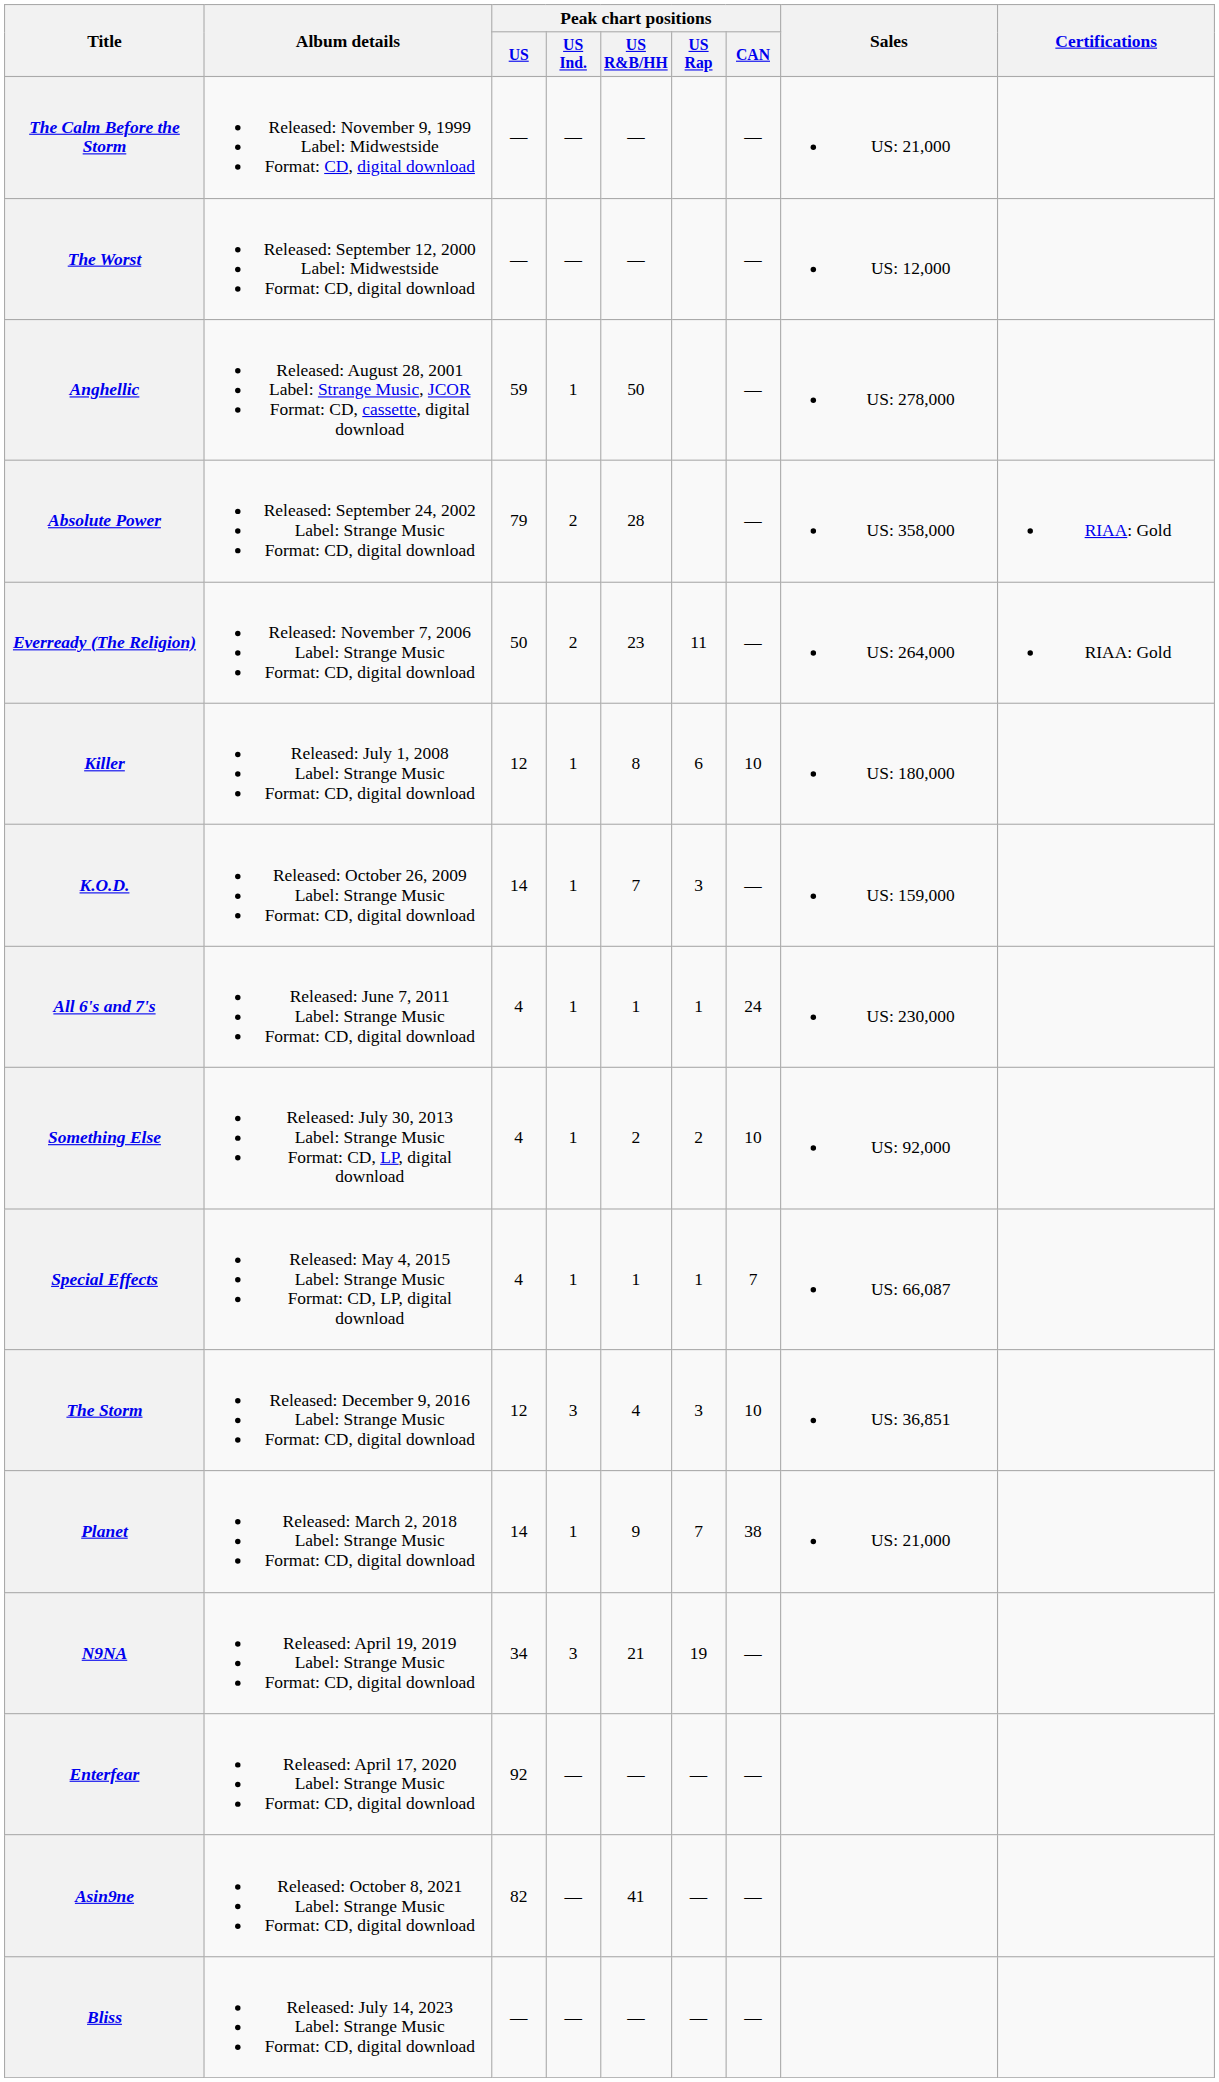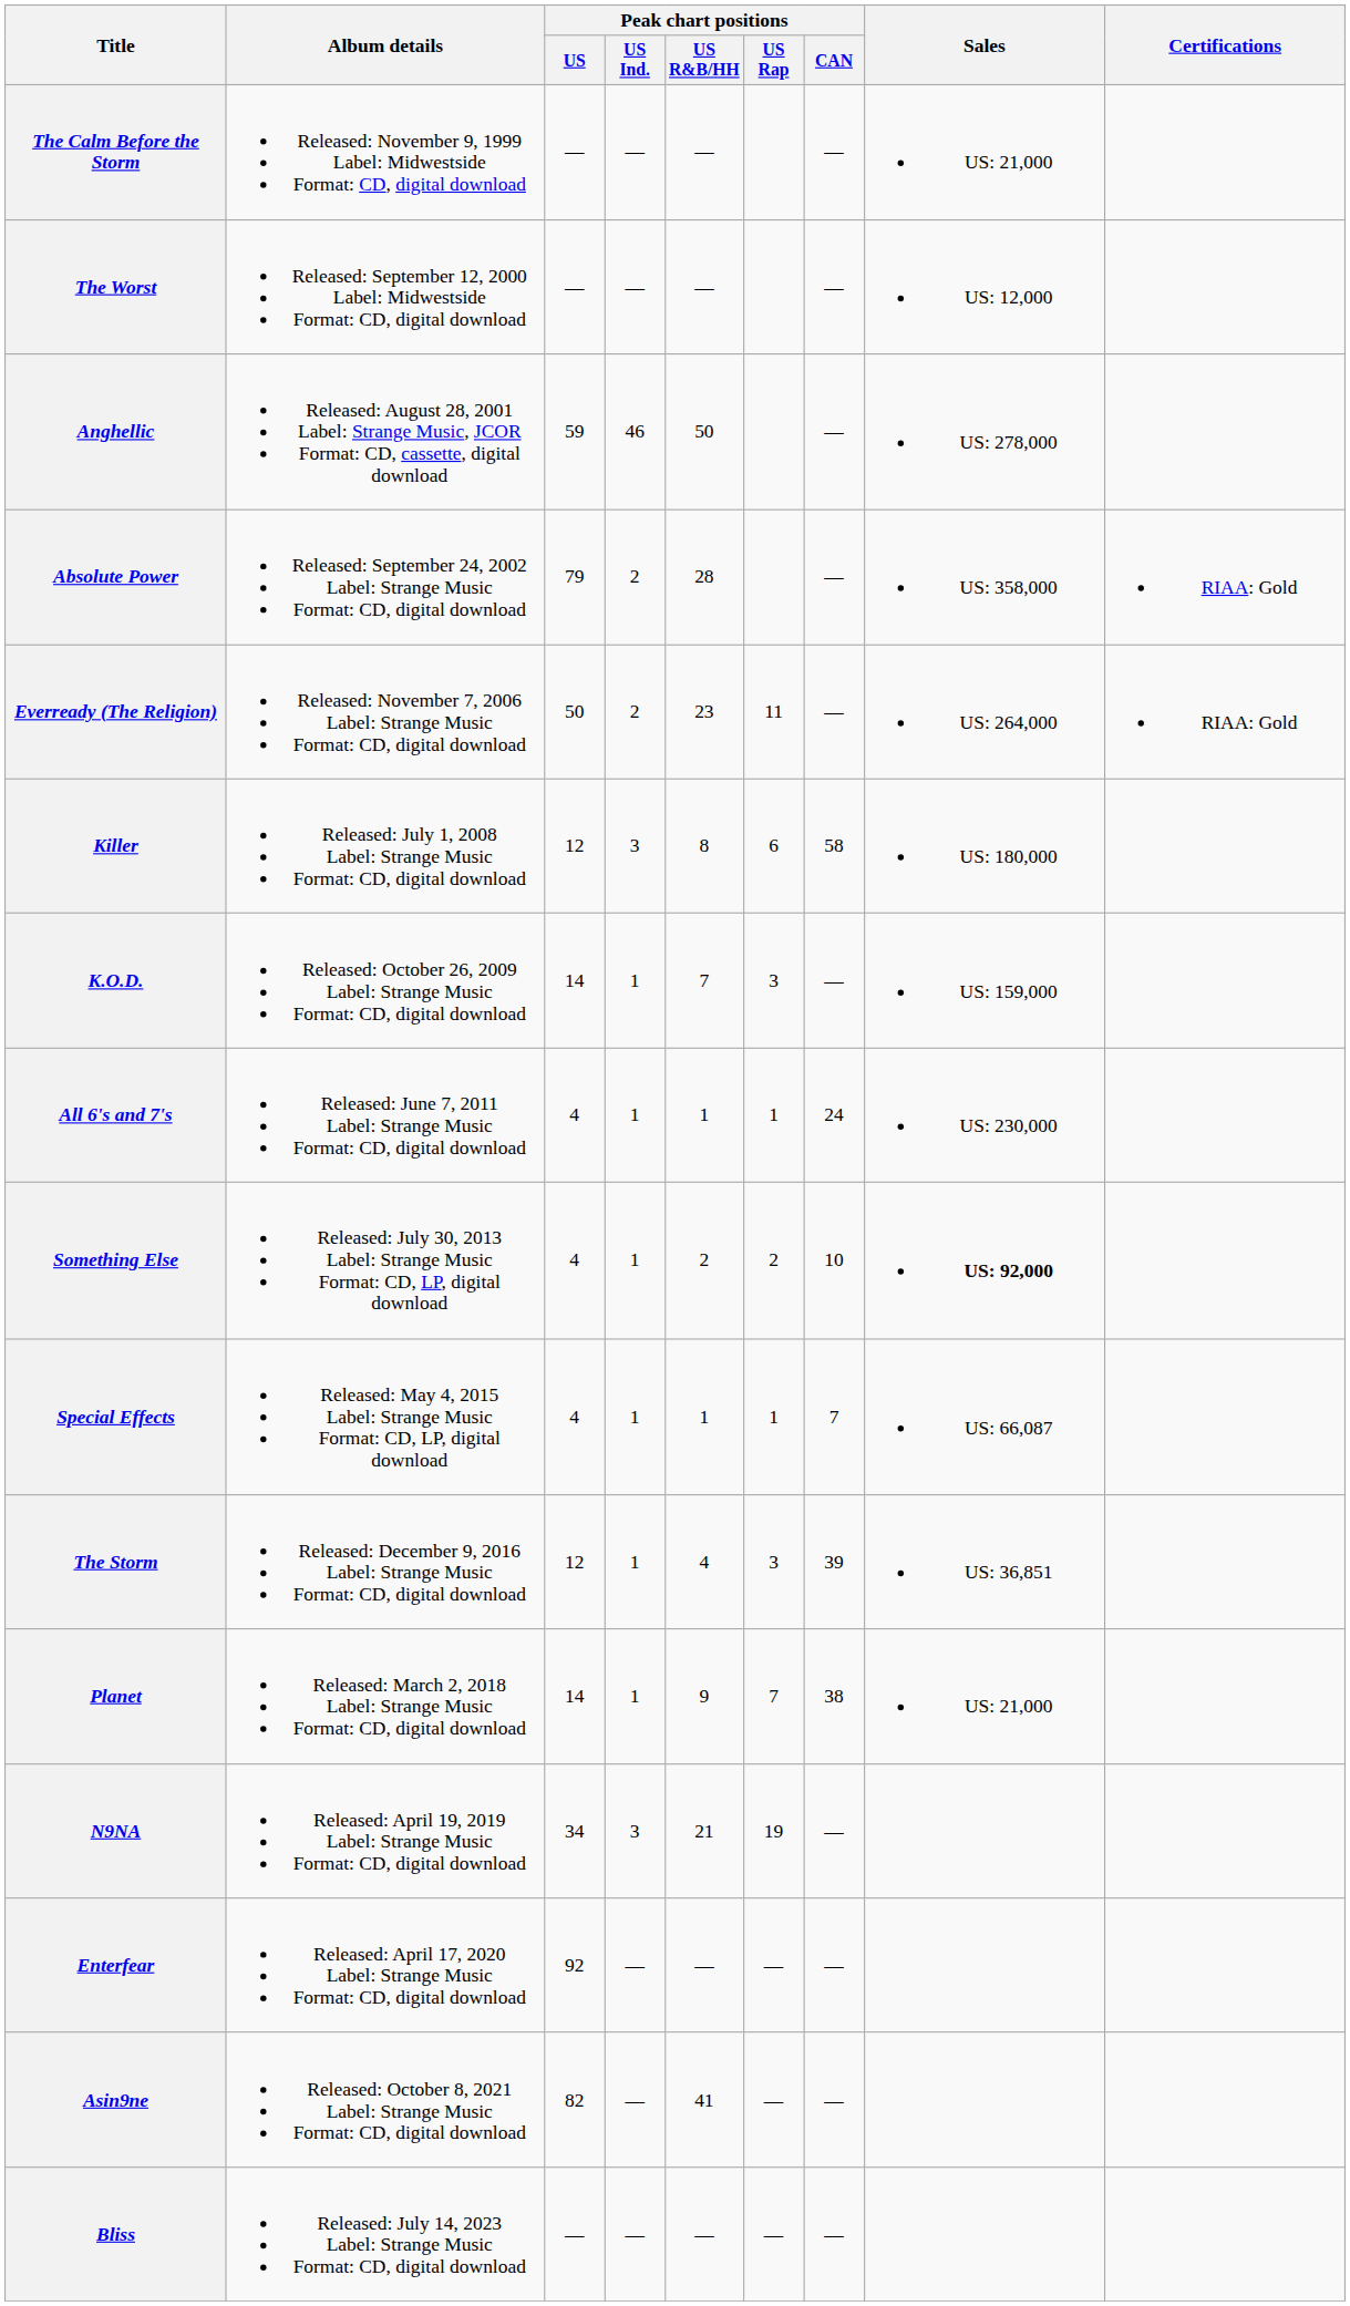Anghellic | Peak chart positions / US Ind.: 1 -> 46
Killer | Peak chart positions / US Ind.: 1 -> 3
Killer | Peak chart positions / CAN: 10 -> 58
Something Else | Sales: normal -> bold
The Storm | Peak chart positions / US Ind.: 3 -> 1
The Storm | Peak chart positions / CAN: 10 -> 39
